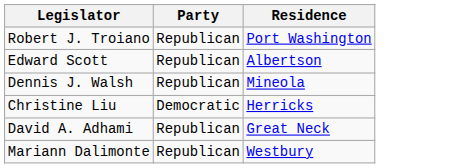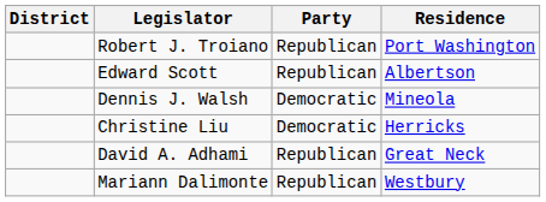+ column: District
Dennis J. Walsh | Party: Republican -> Democratic
